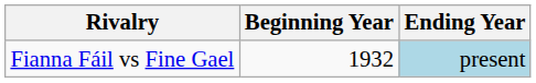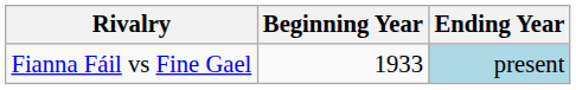Fianna Fáil vs Fine Gael | Beginning Year: 1932 -> 1933
